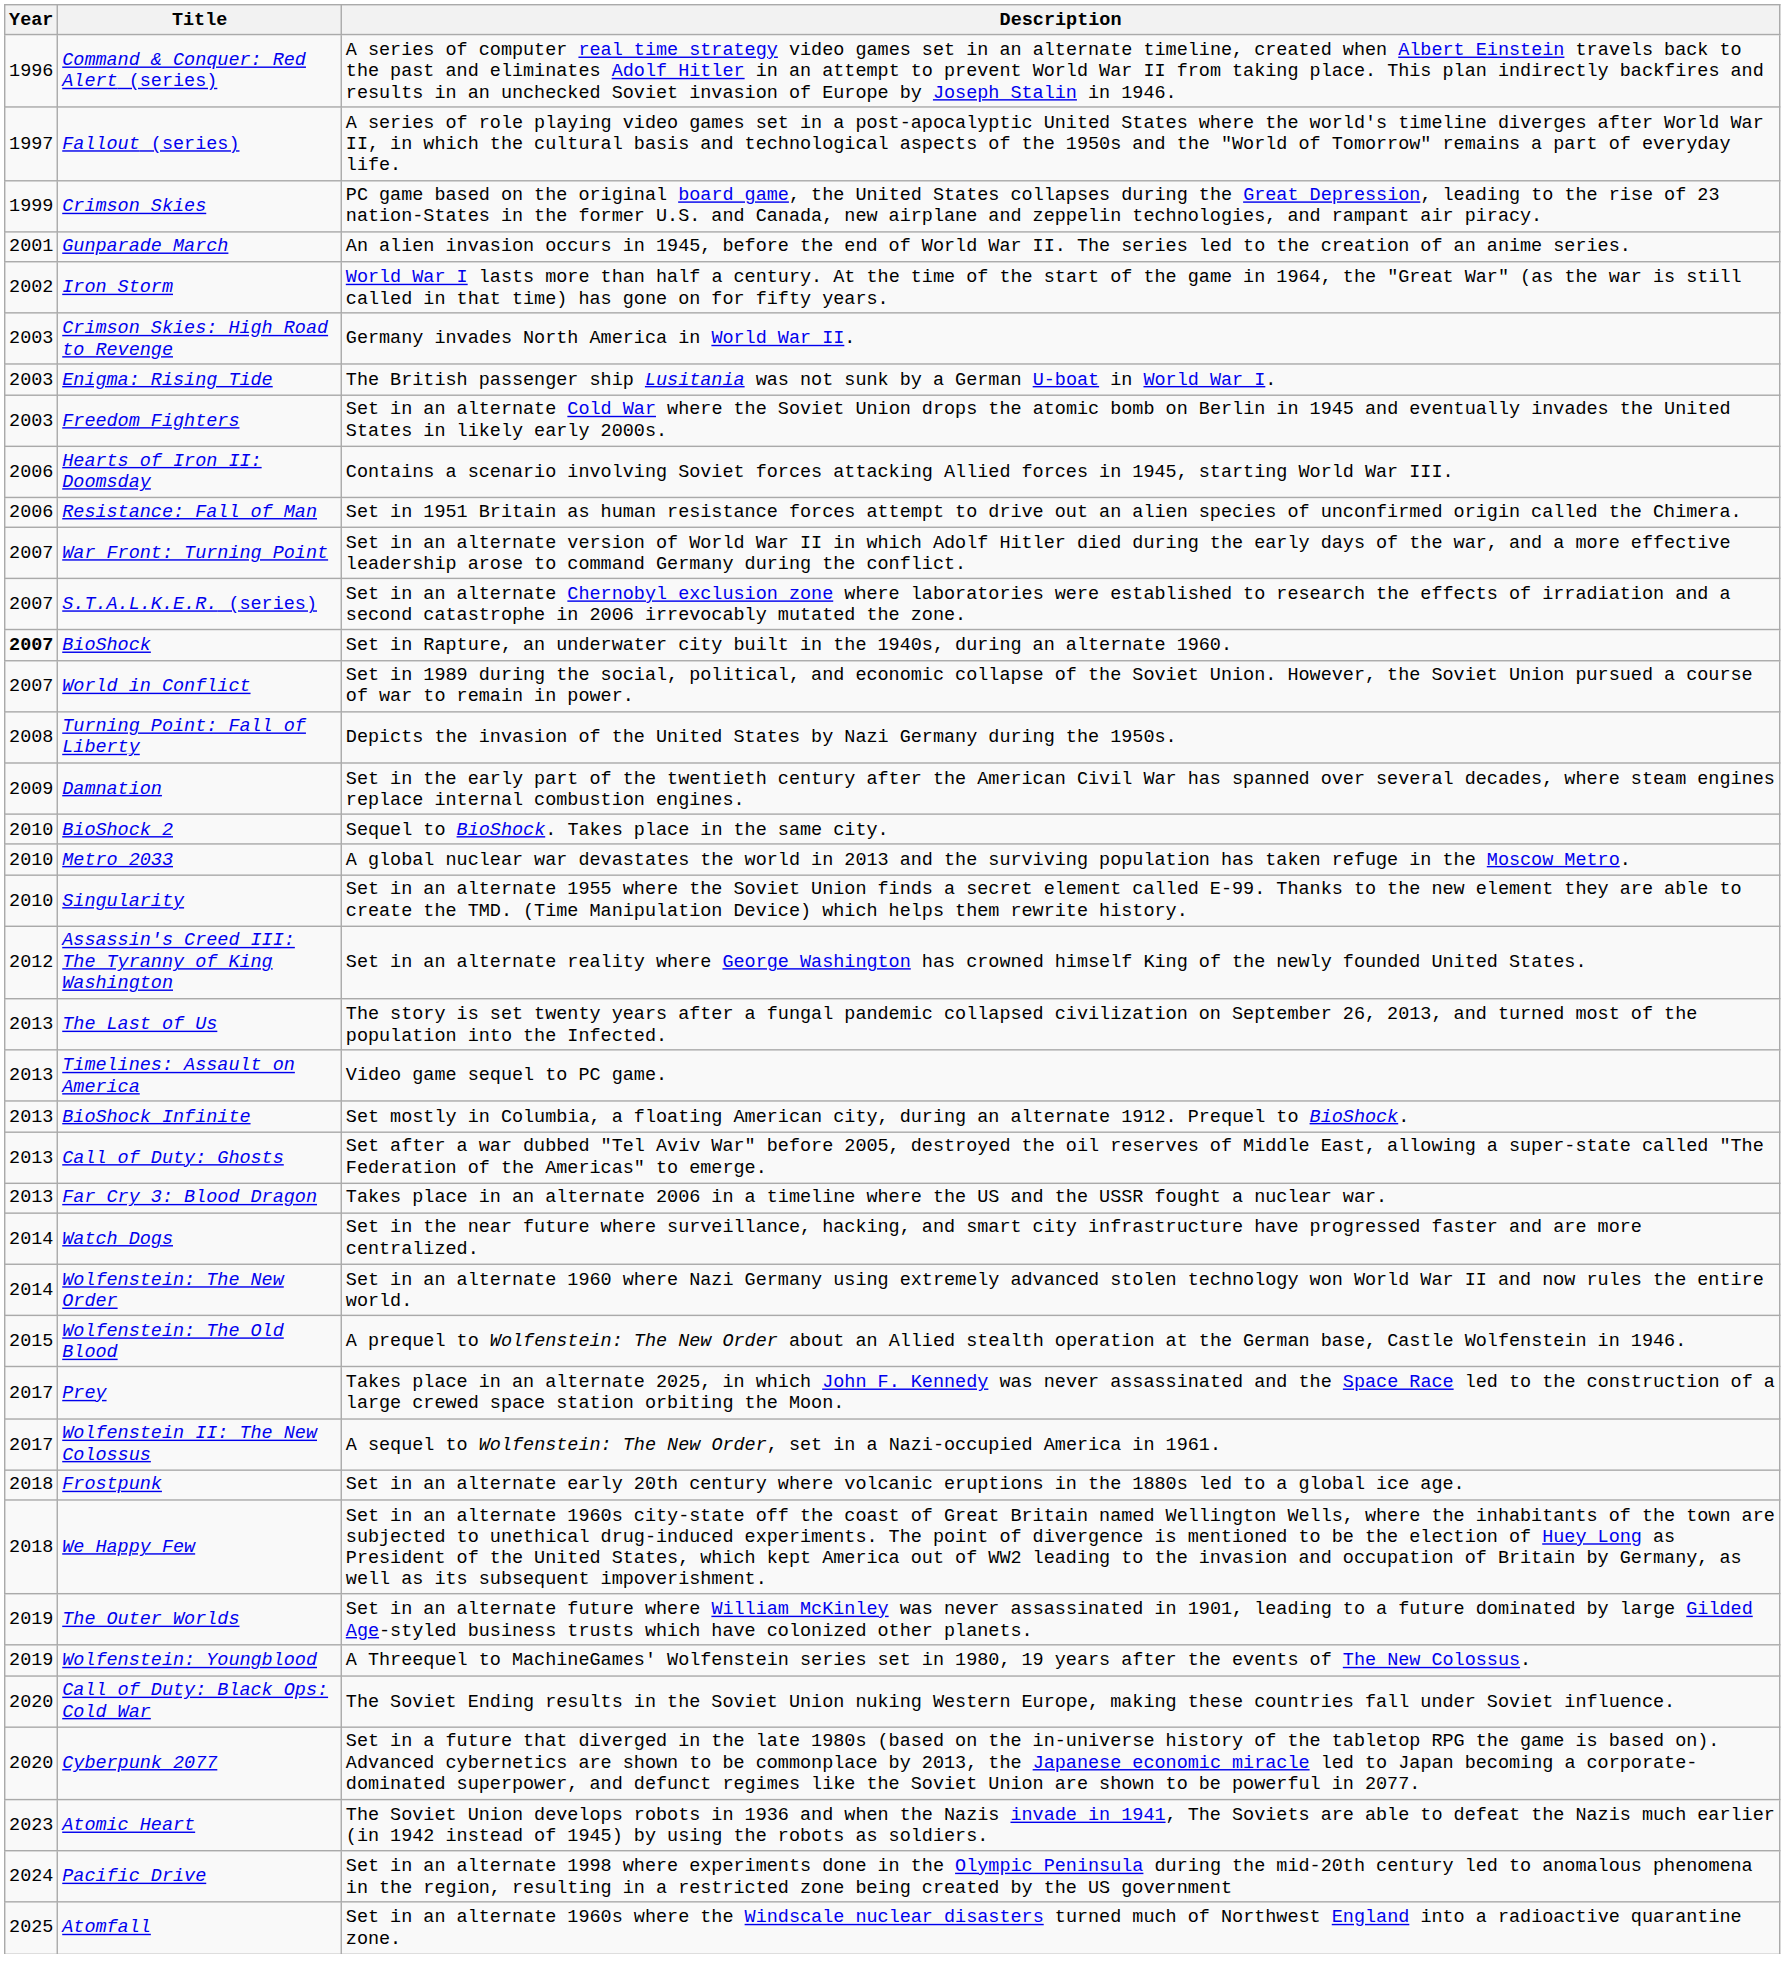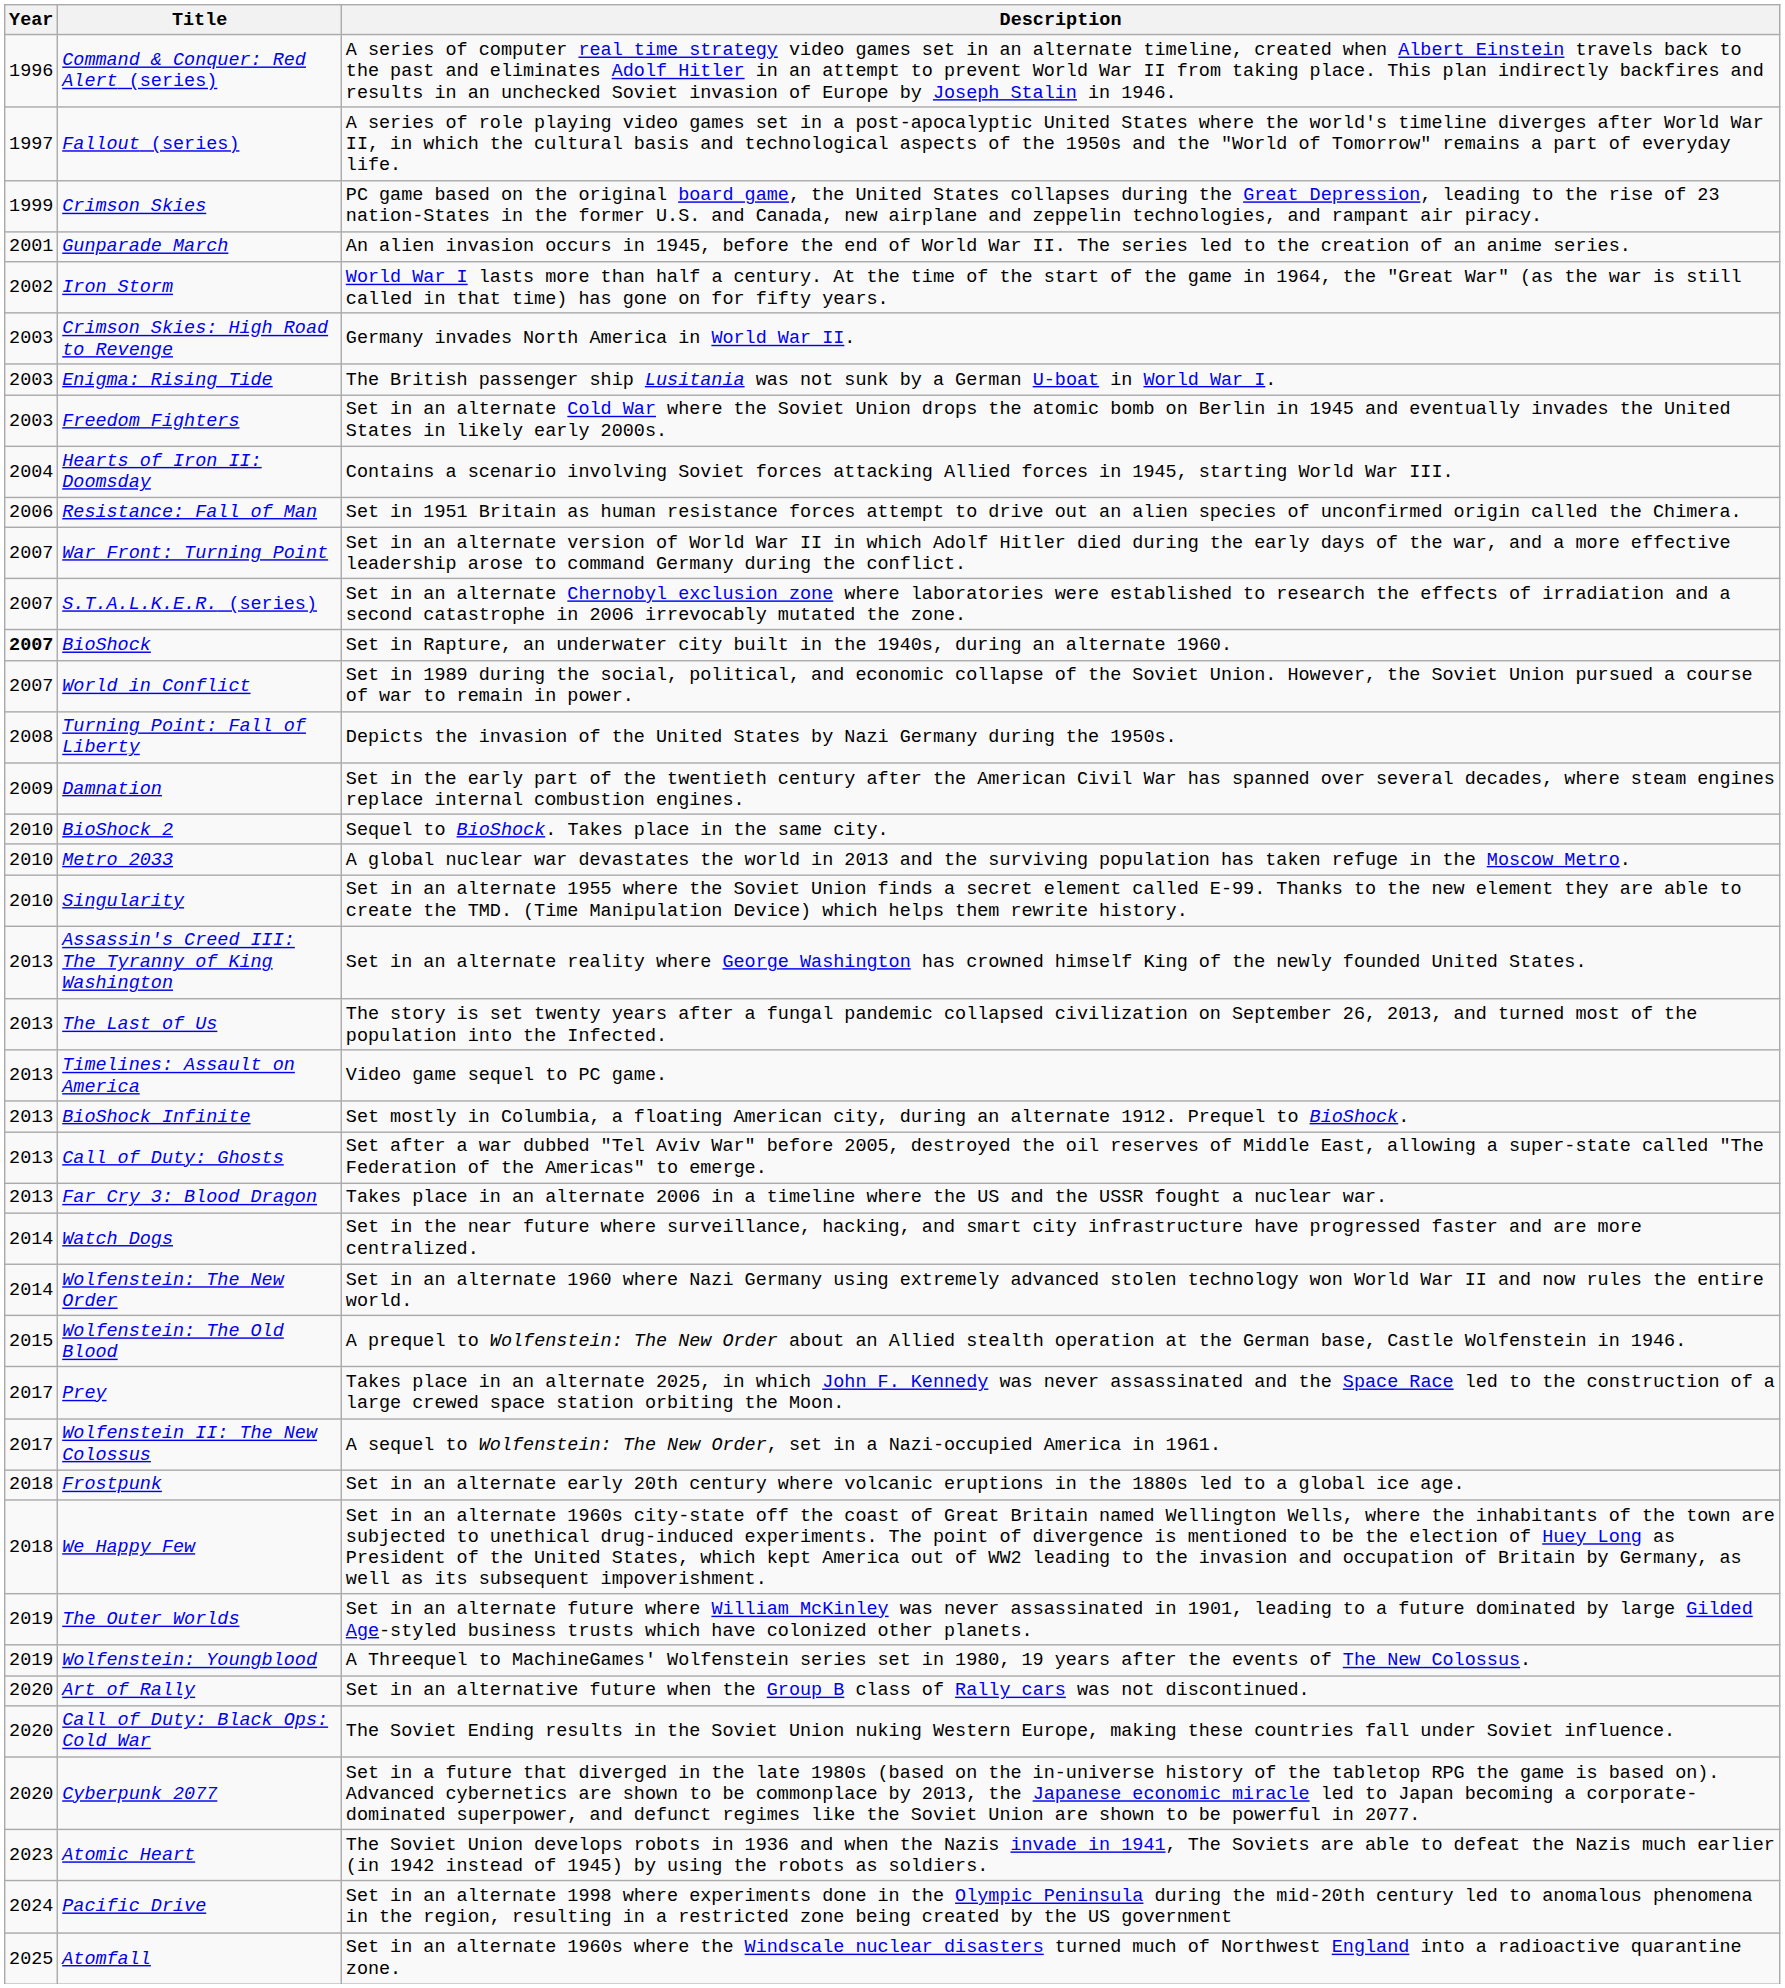Hearts of Iron II: Doomsday | Year: 2006 -> 2004
Assassin's Creed III: The Tyranny of King Washington | Year: 2012 -> 2013
+ row: 2020 | Art of Rally | Set in an alternative future when the Group B class of Rally cars was not discontinued.
